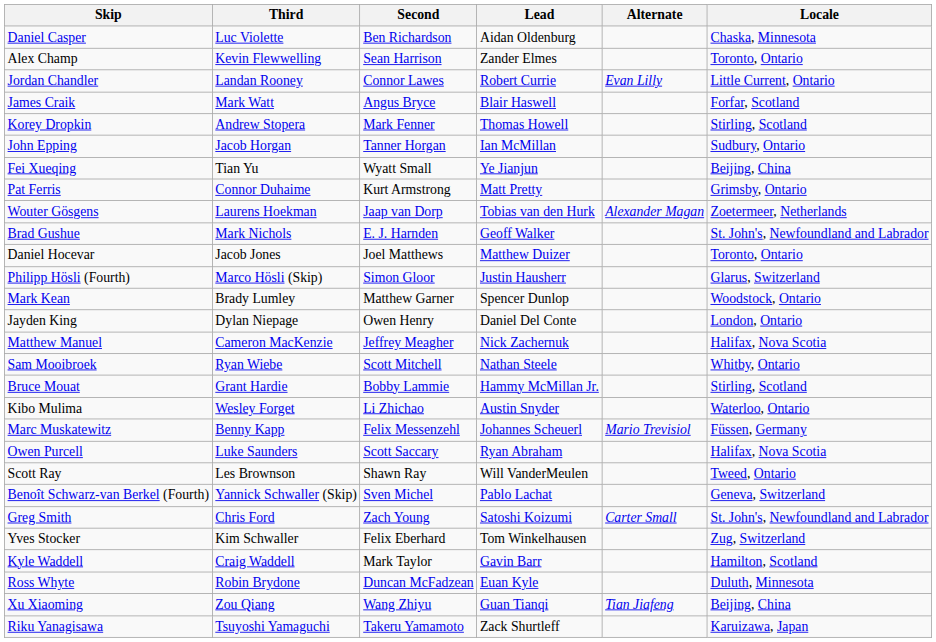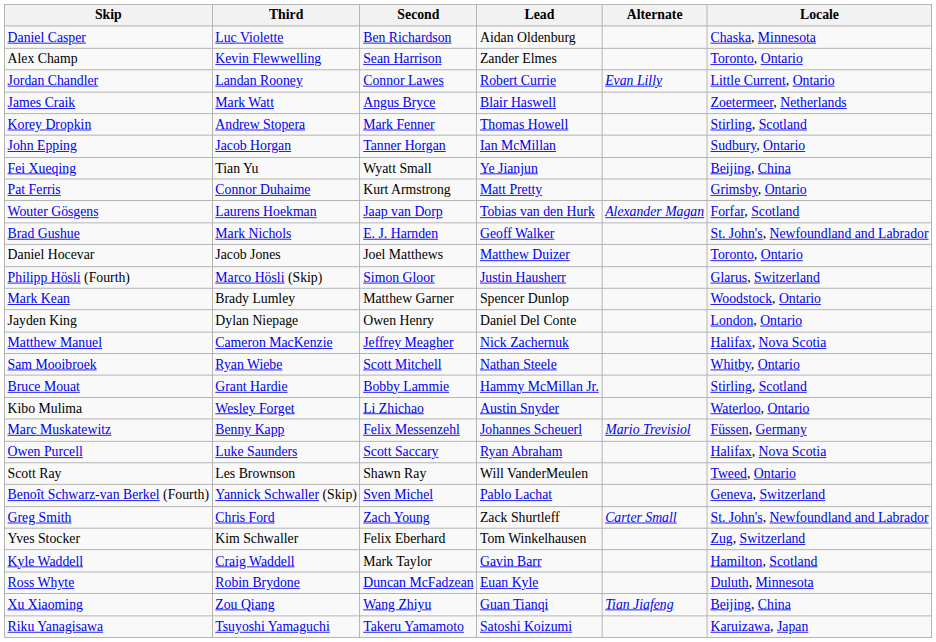James Craik | Locale: Forfar, Scotland -> Zoetermeer, Netherlands
Wouter Gösgens | Locale: Zoetermeer, Netherlands -> Forfar, Scotland
Greg Smith | Lead: Satoshi Koizumi -> Zack Shurtleff
Riku Yanagisawa | Lead: Zack Shurtleff -> Satoshi Koizumi
